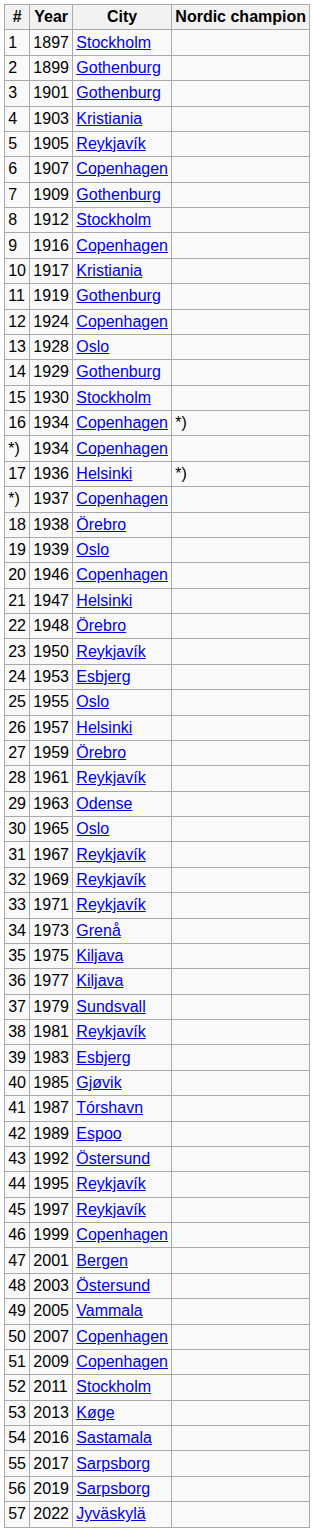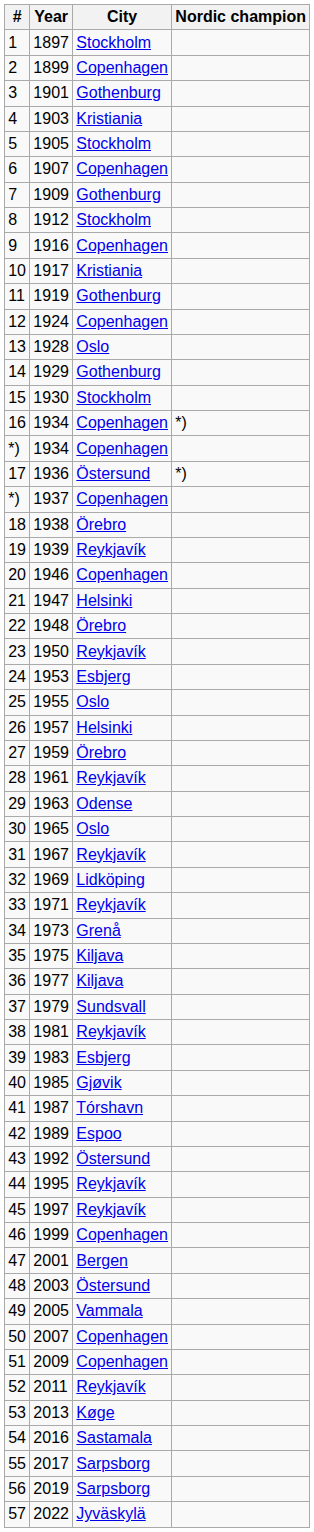2 | City: Gothenburg -> Copenhagen
5 | City: Reykjavík -> Stockholm
17 | City: Helsinki -> Östersund
19 | City: Oslo -> Reykjavík
32 | City: Reykjavík -> Lidköping
52 | City: Stockholm -> Reykjavík
